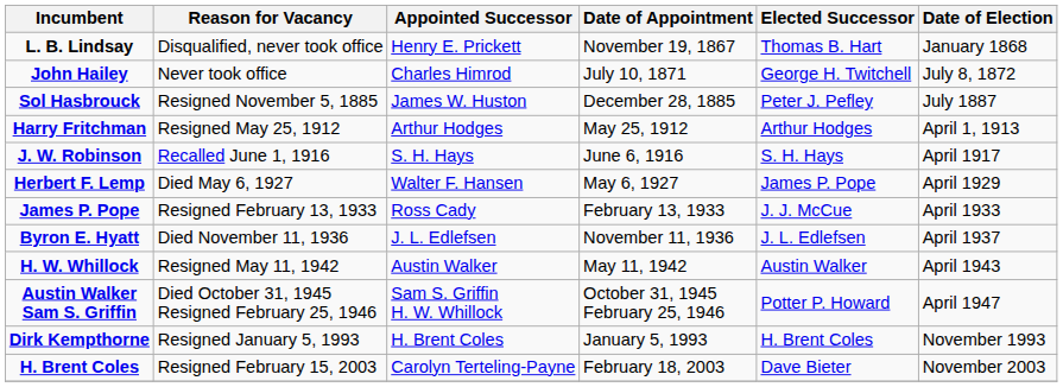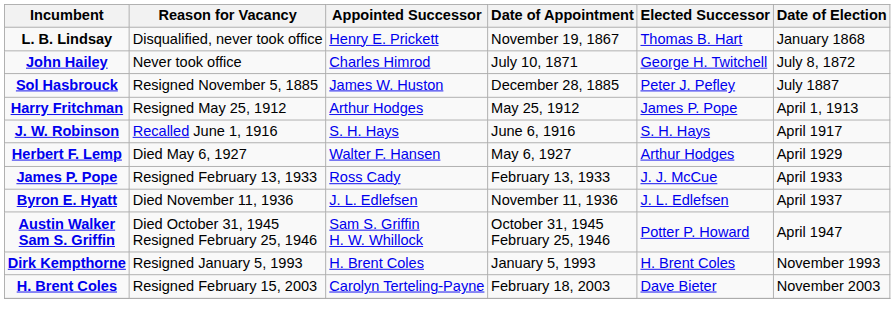Harry Fritchman | Elected Successor: Arthur Hodges -> James P. Pope
Herbert F. Lemp | Elected Successor: James P. Pope -> Arthur Hodges
- row: H. W. Whillock | Resigned May 11, 1942 | Austin Walker | May 11, 1942 | Austin Walker | April 1943
